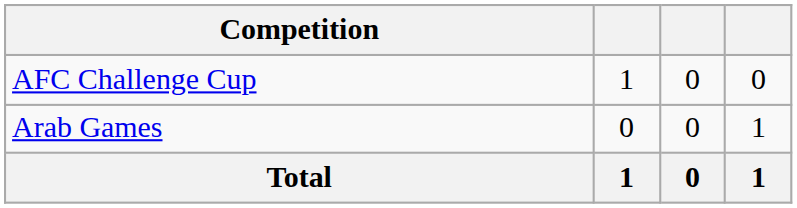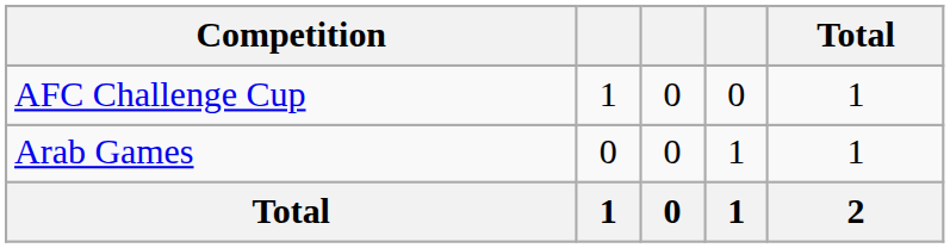+ column: Total | 1 | 1 | 2
